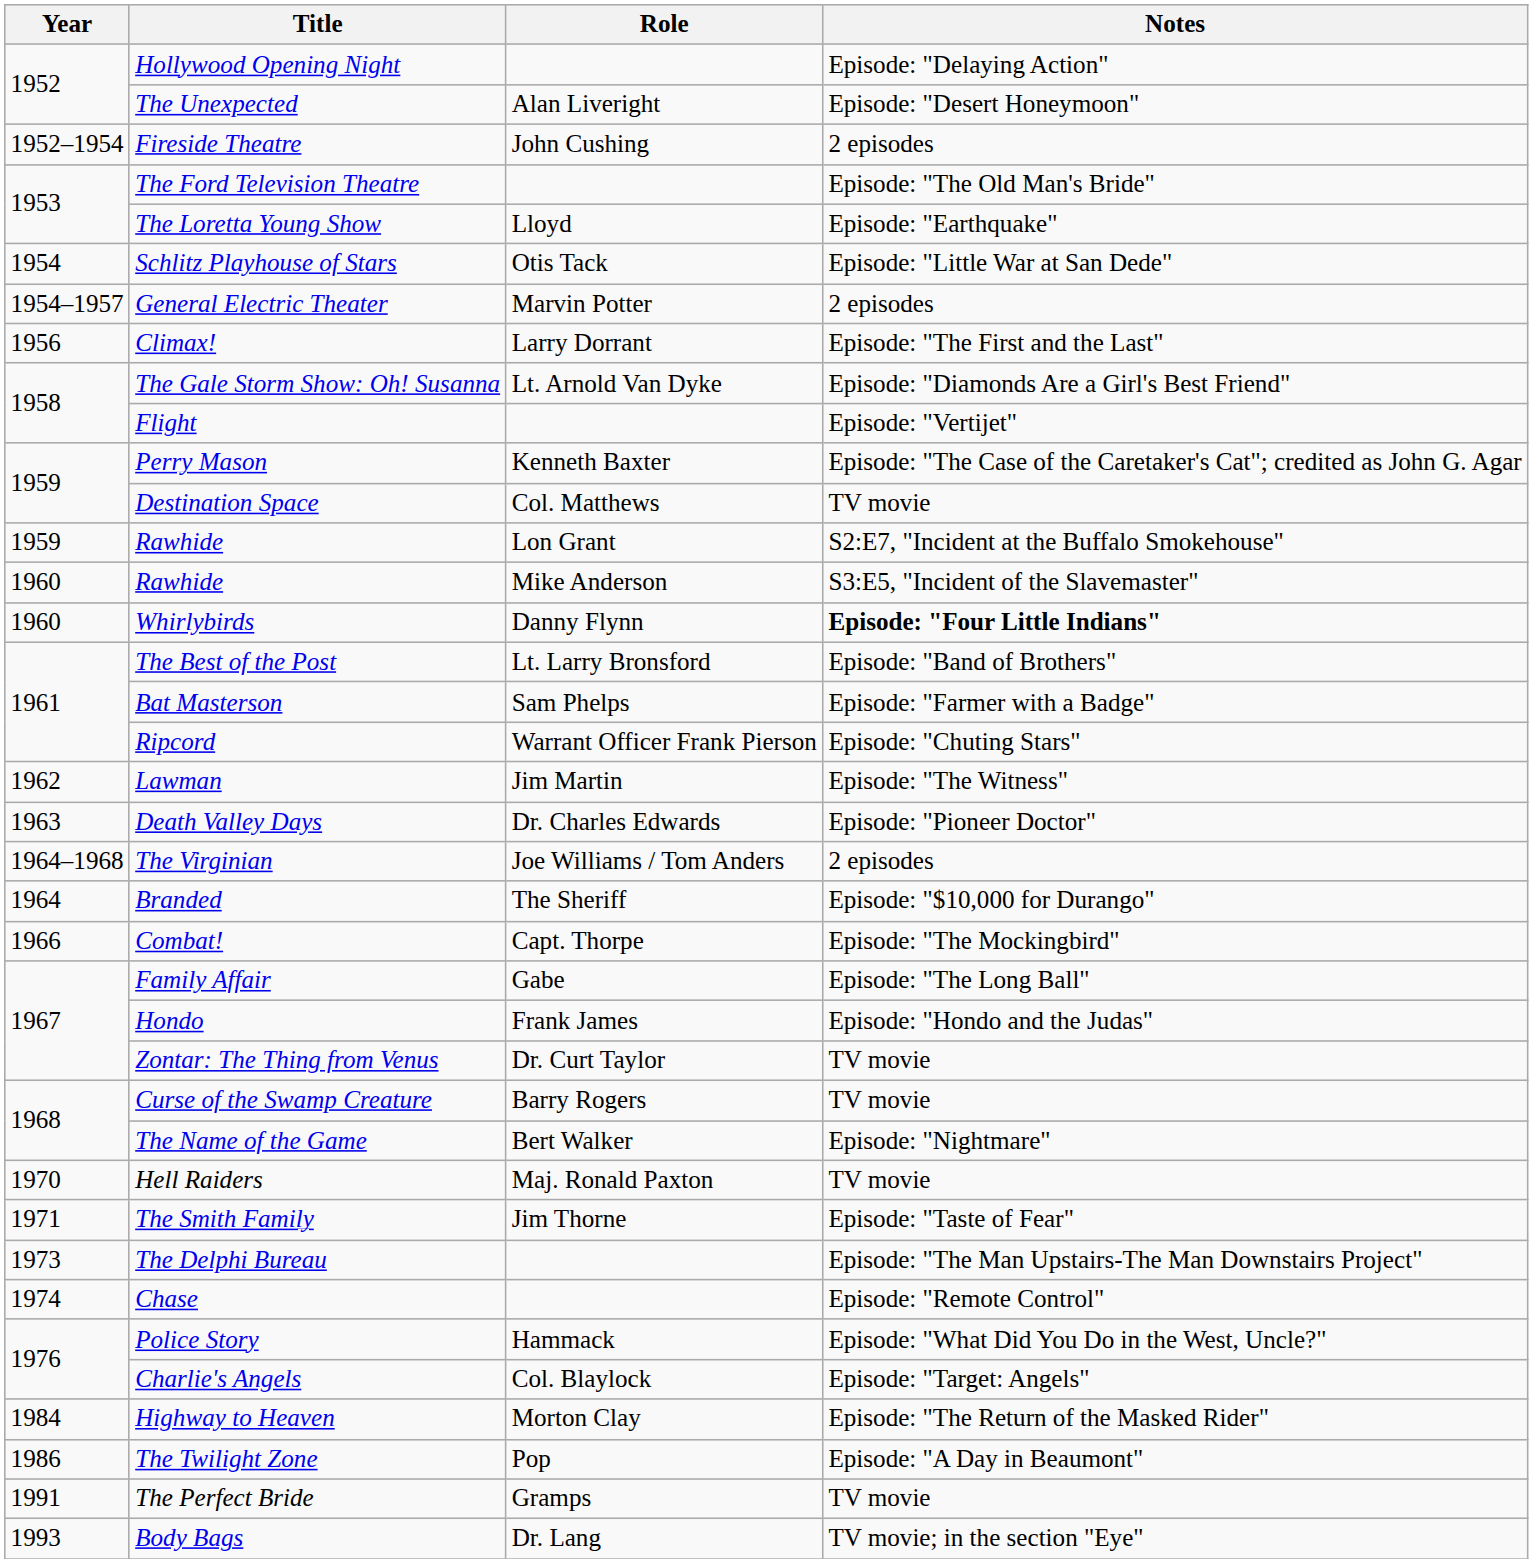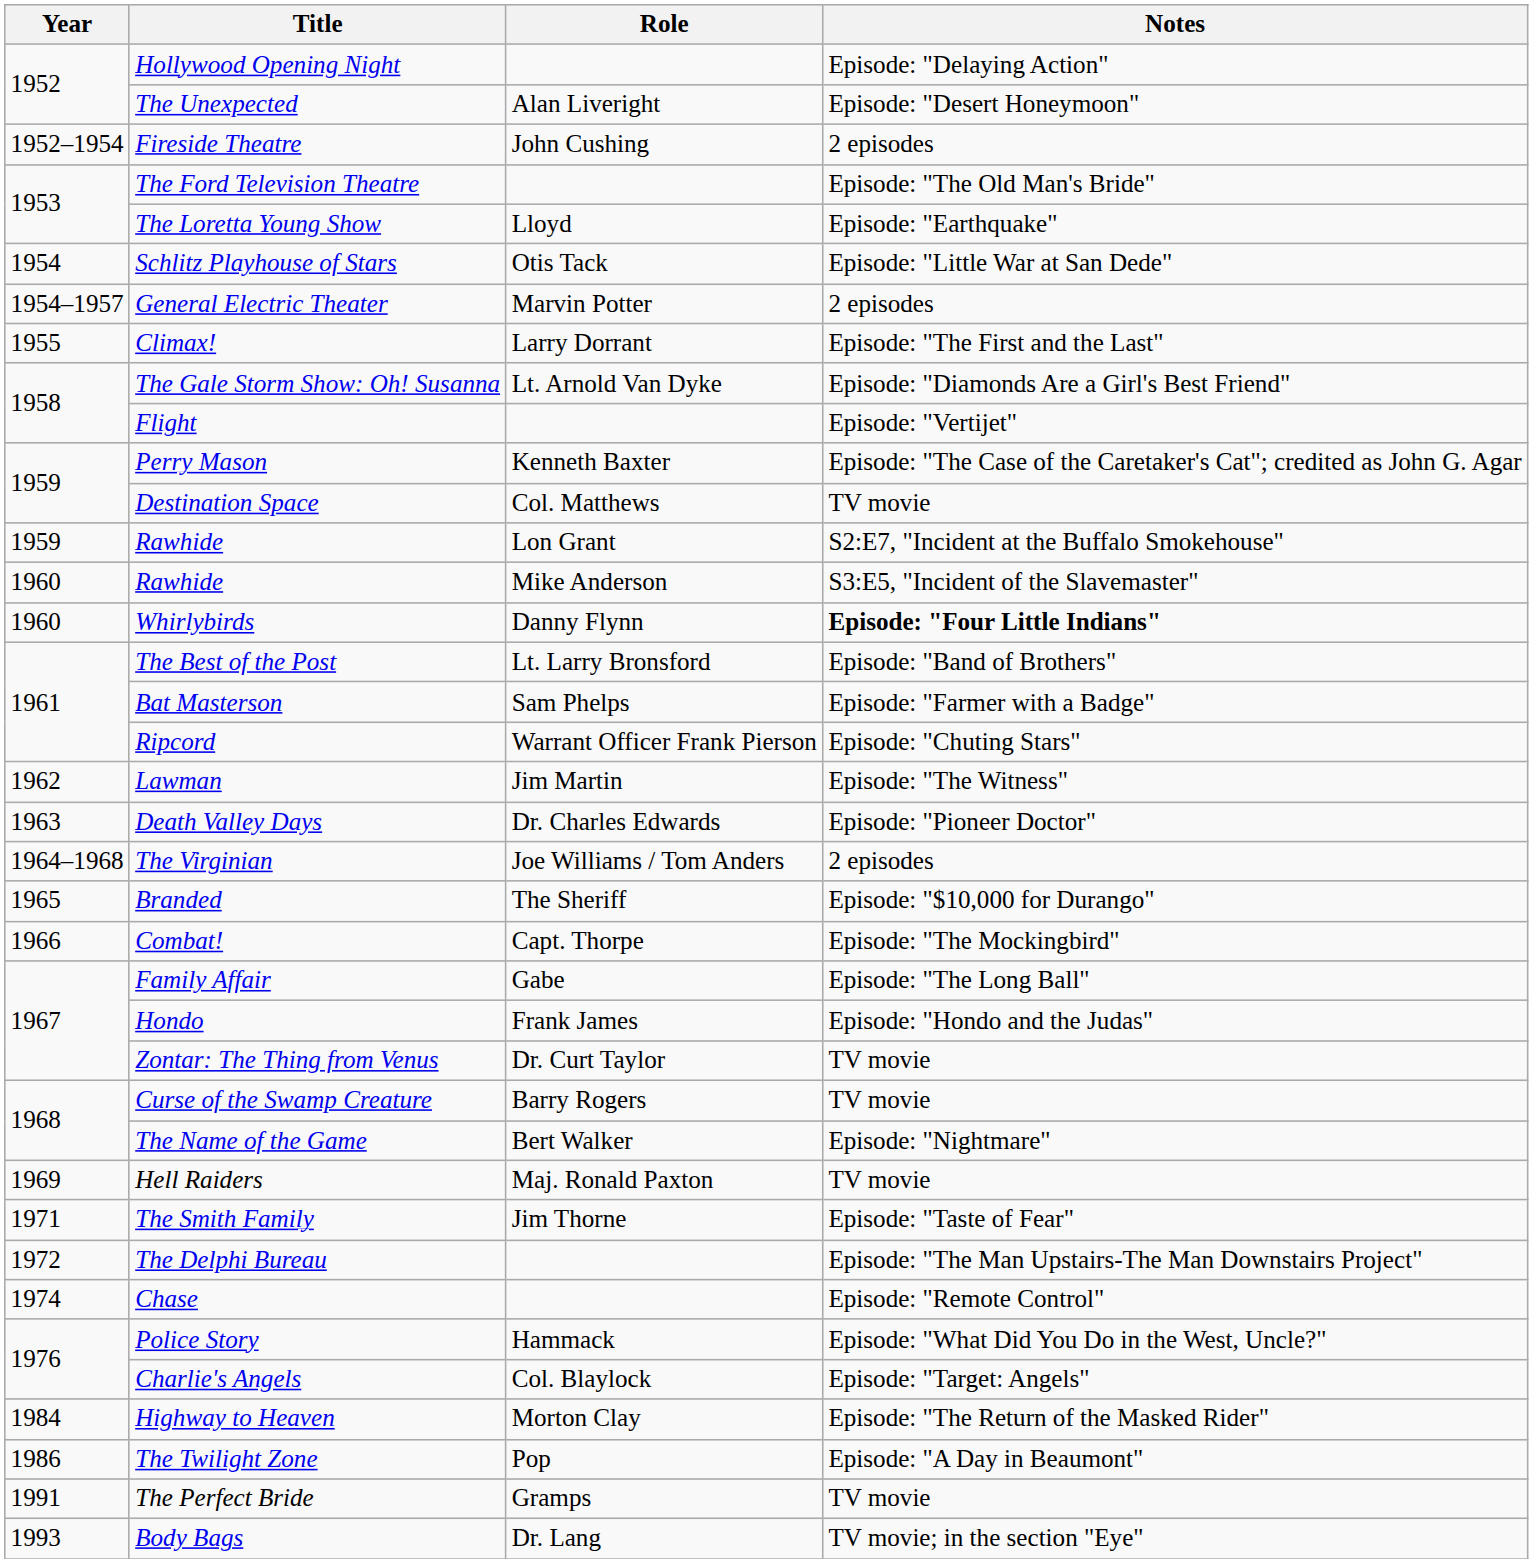Climax! | Year: 1956 -> 1955
Branded | Year: 1964 -> 1965
Hell Raiders | Year: 1970 -> 1969
The Delphi Bureau | Year: 1973 -> 1972
